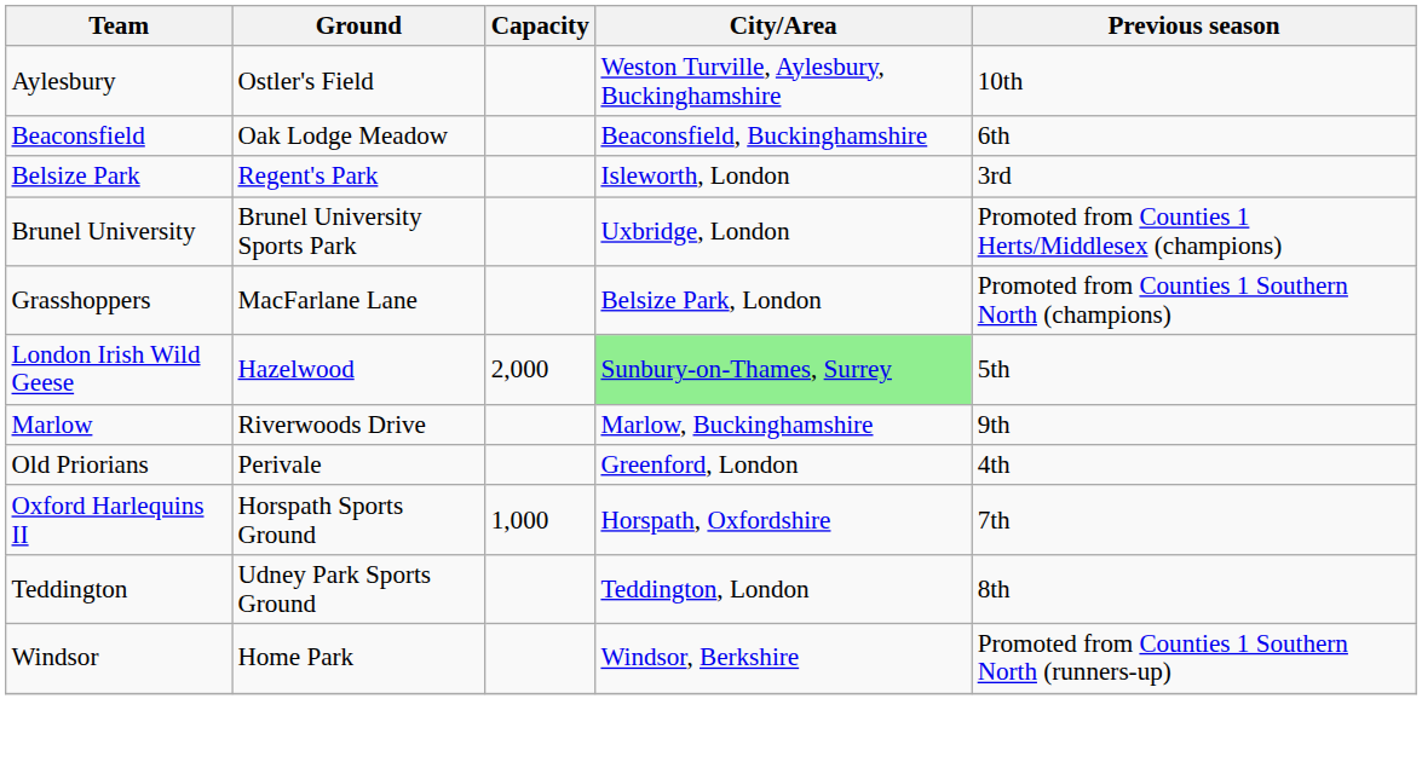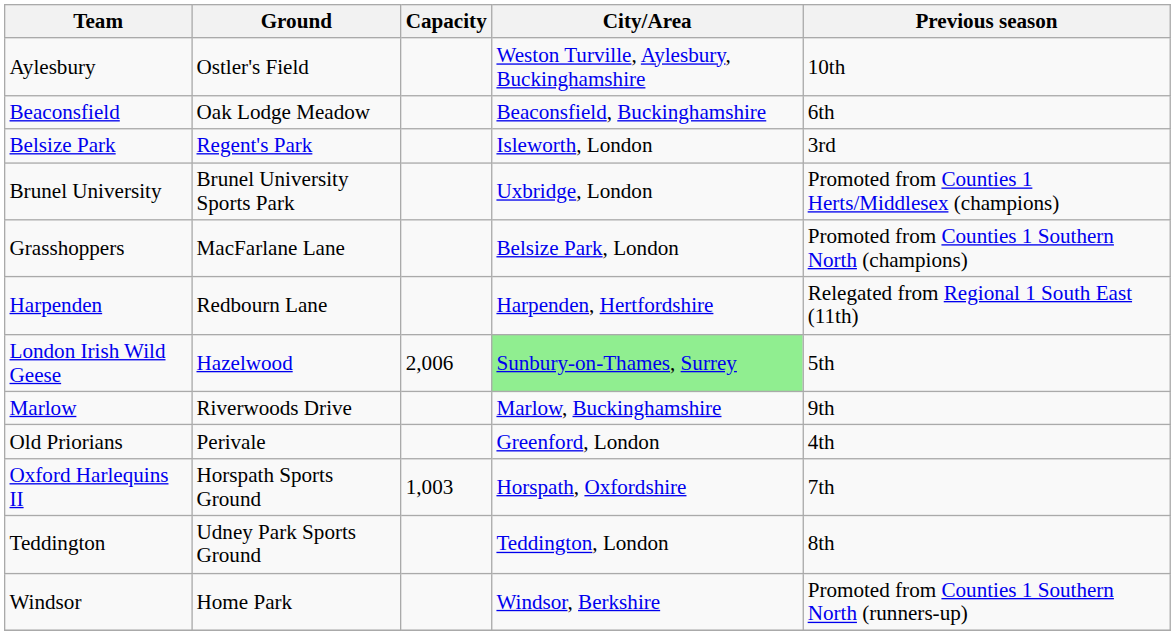+ row: Harpenden | Redbourn Lane | Harpenden, Hertfordshire | Relegated from Regional 1 South East (11th)
London Irish Wild Geese | Capacity: 2,000 -> 2,006
Oxford Harlequins II | Capacity: 1,000 -> 1,003
